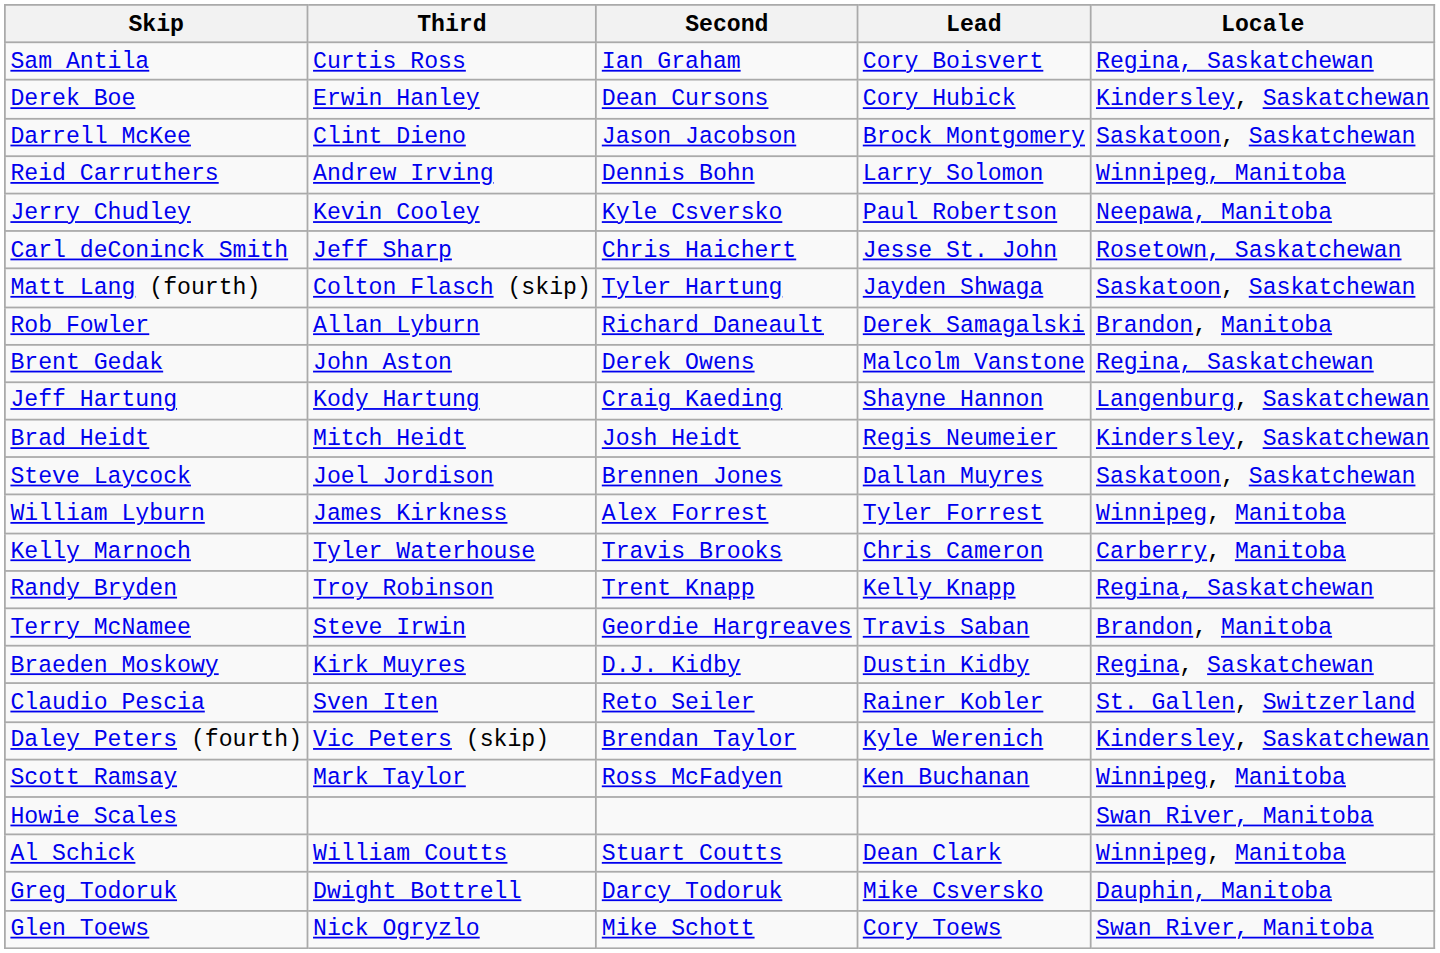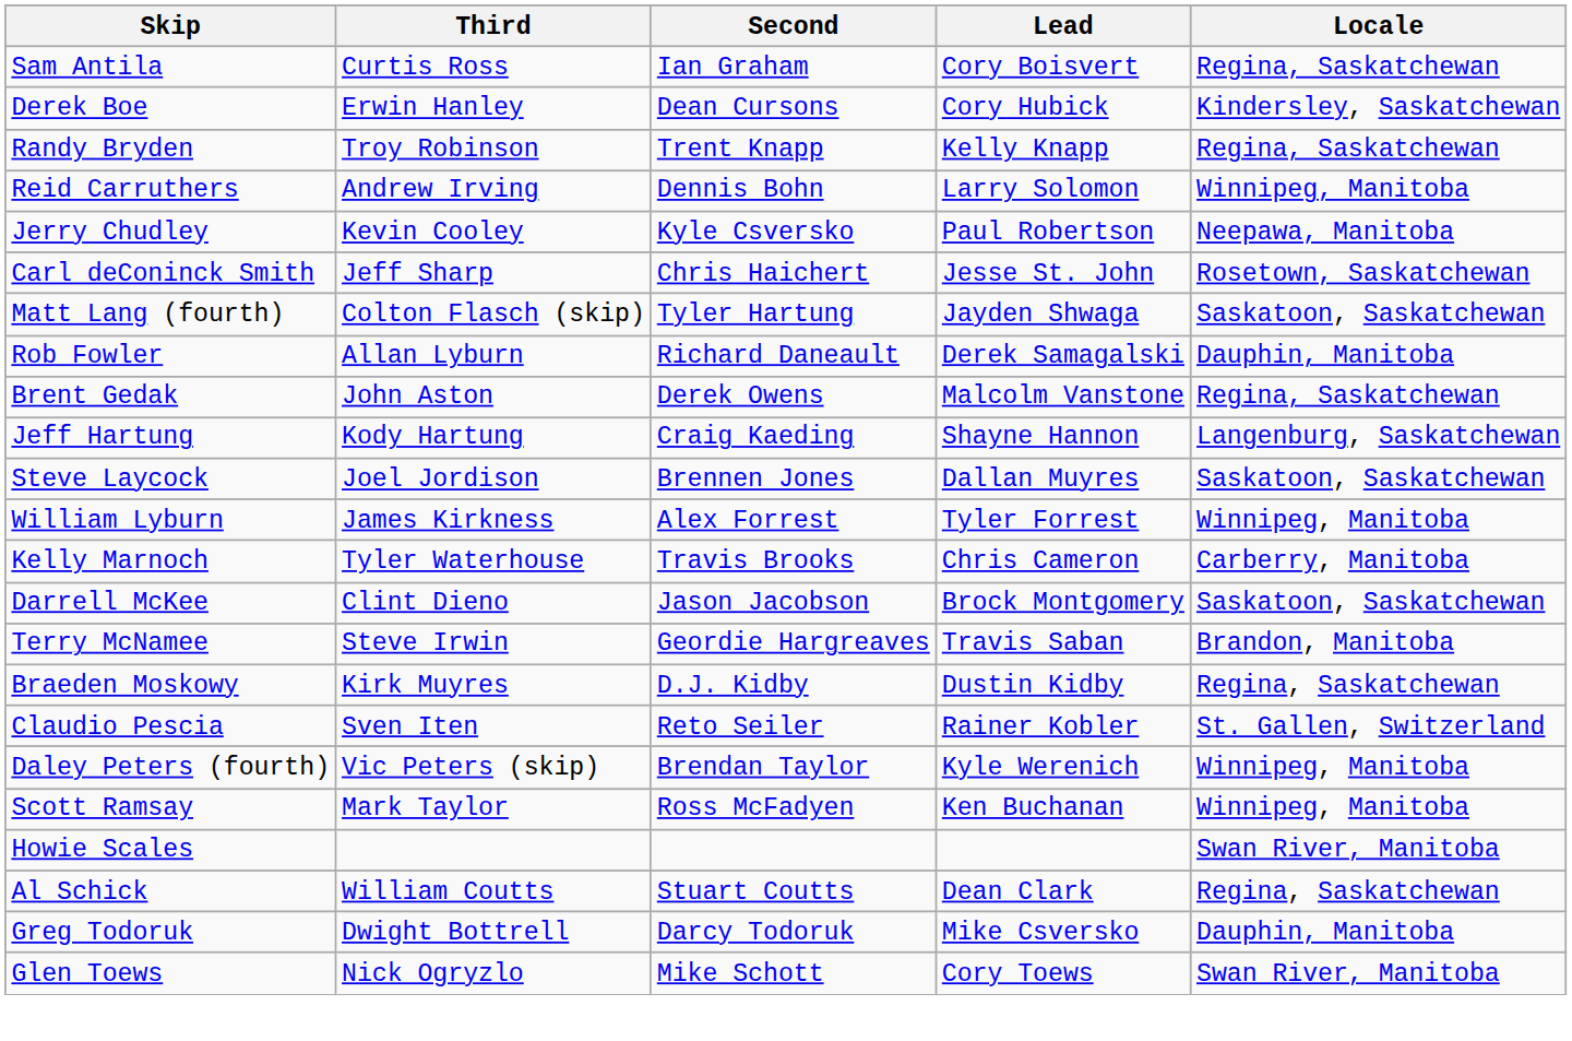rows swapped: Randy Bryden <-> Darrell McKee
Rob Fowler | Locale: Brandon, Manitoba -> Dauphin, Manitoba
- row: Brad Heidt | Mitch Heidt | Josh Heidt | Regis Neumeier | Kindersley, Saskatchewan
Daley Peters (fourth) | Locale: Kindersley, Saskatchewan -> Winnipeg, Manitoba
Al Schick | Locale: Winnipeg, Manitoba -> Regina, Saskatchewan
